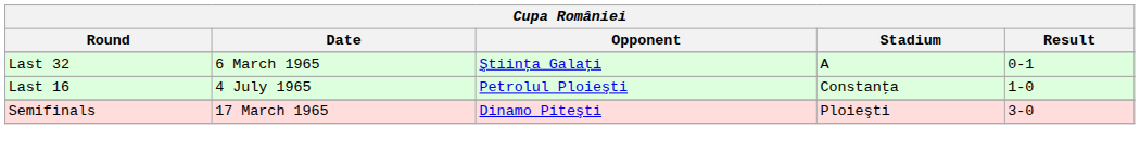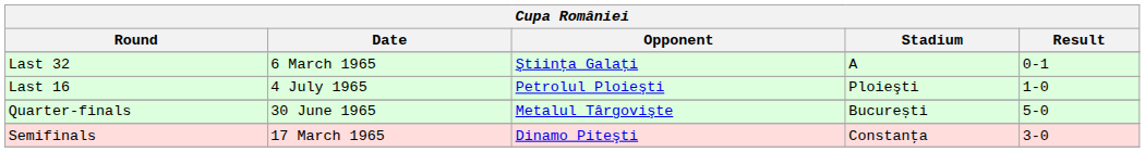Last 16 | Stadium: Constanţa -> Ploieşti
+ row: Quarter-finals | 30 June 1965 | Metalul Târgovişte | București | 5-0
Semifinals | Stadium: Ploieşti -> Constanţa
